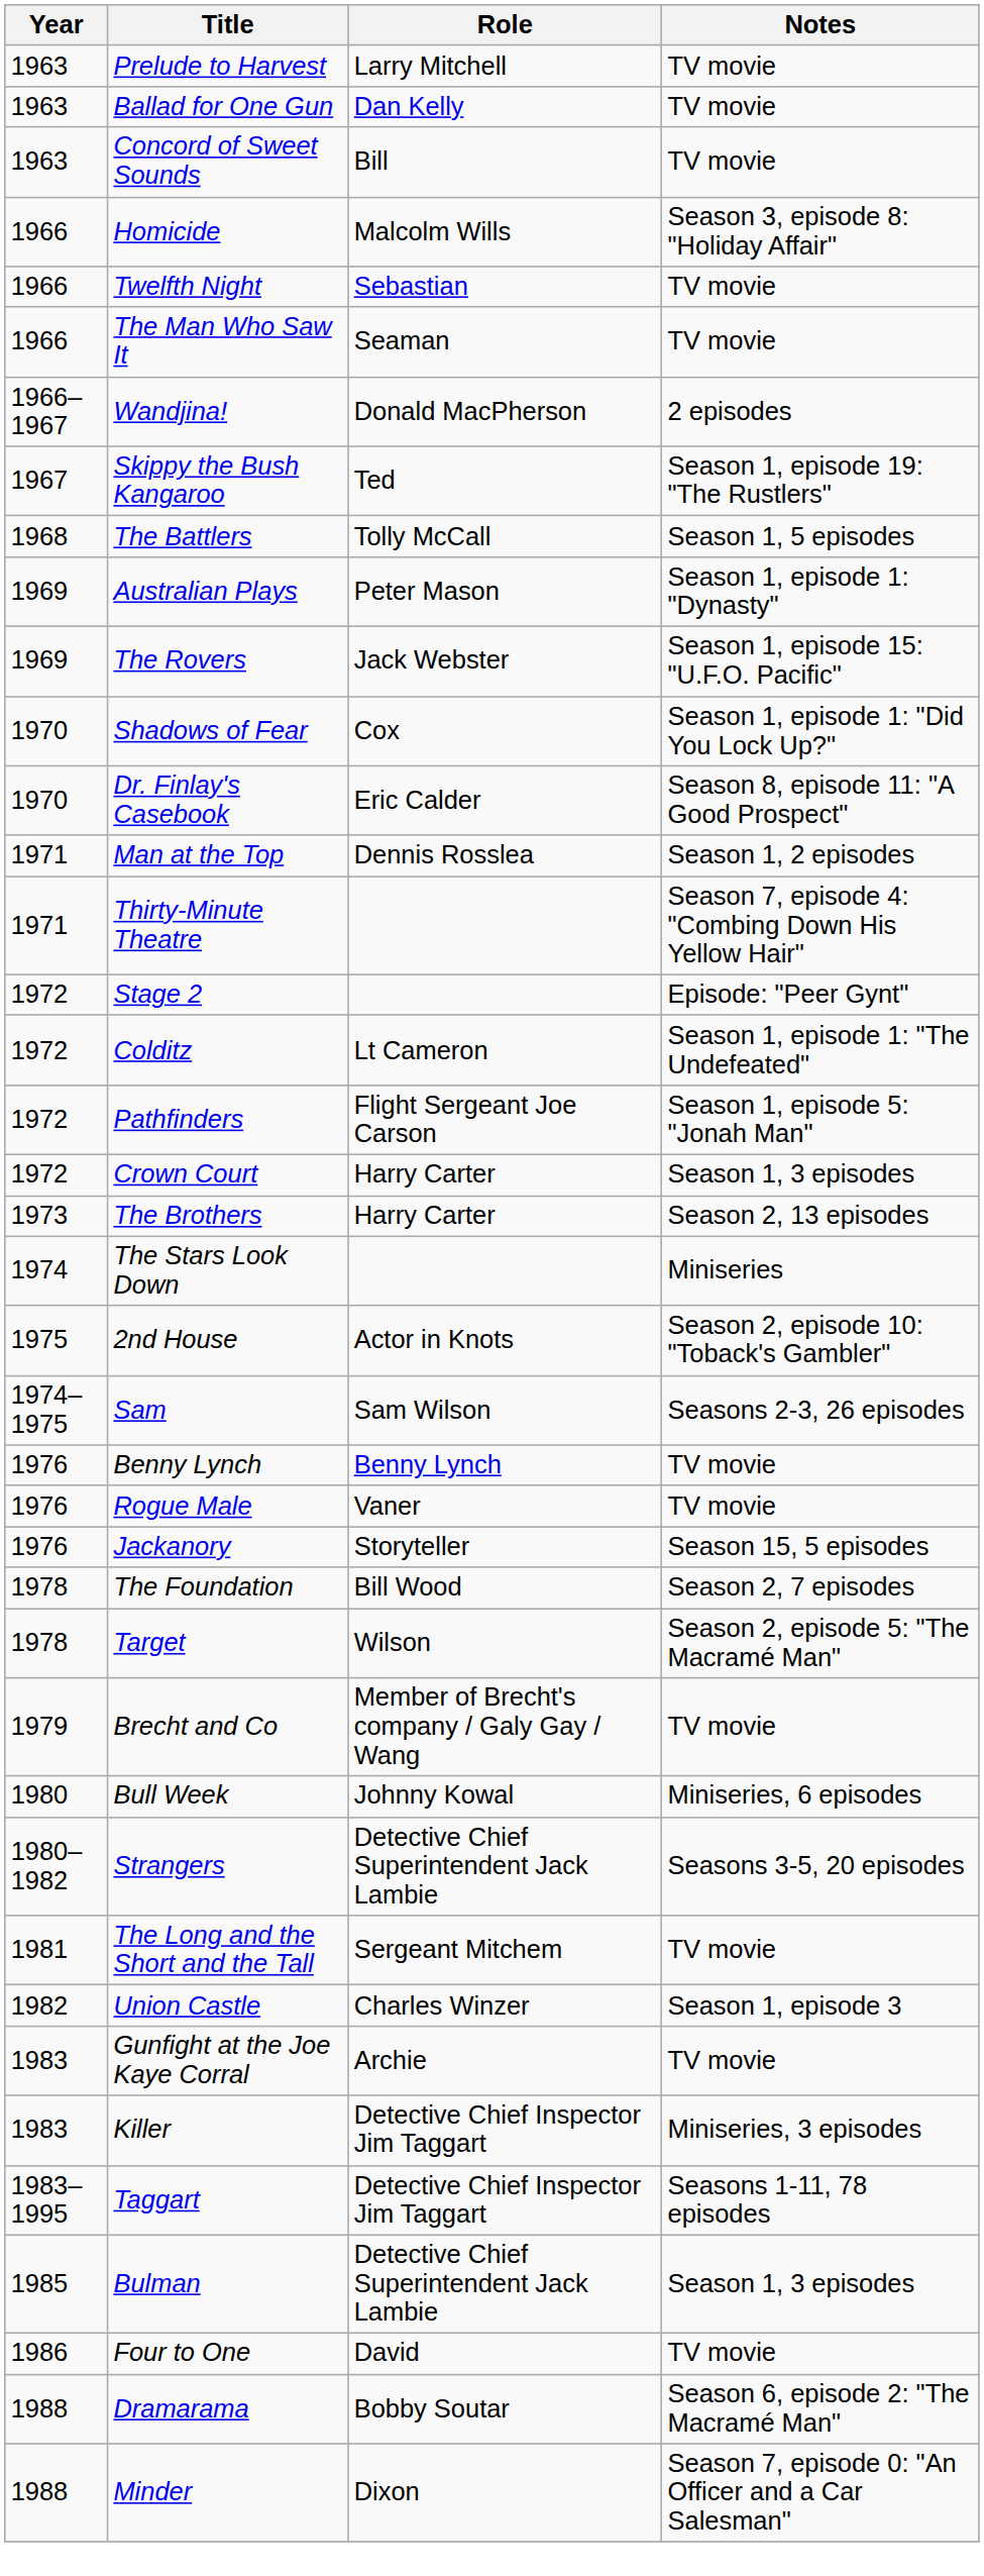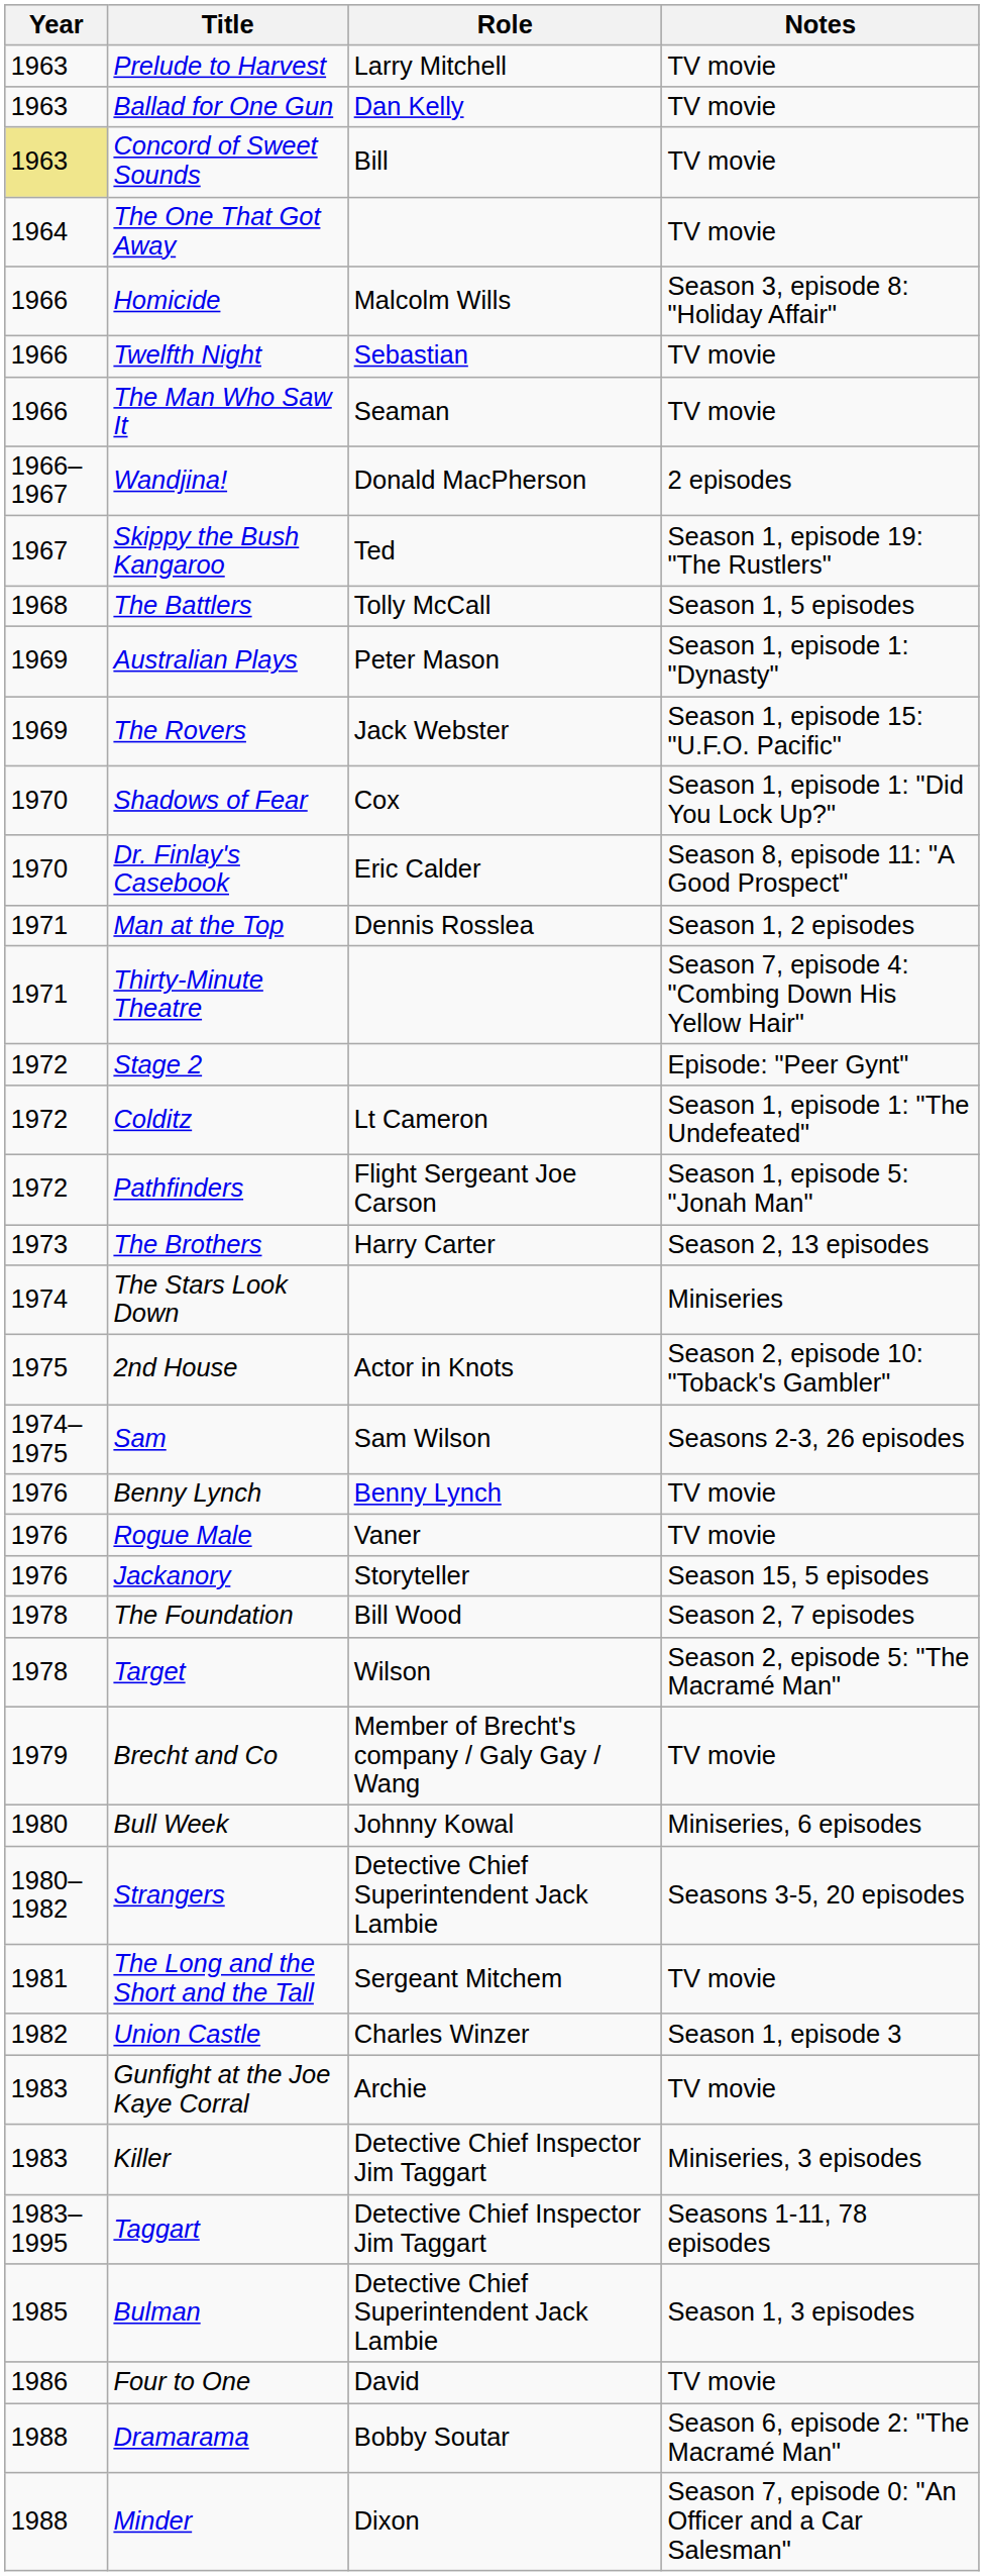Concord of Sweet Sounds | Year: no background -> khaki background
+ row: 1964 | The One That Got Away | TV movie
- row: 1972 | Crown Court | Harry Carter | Season 1, 3 episodes
